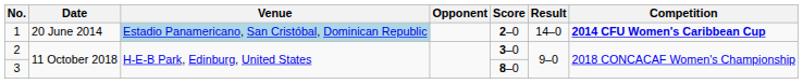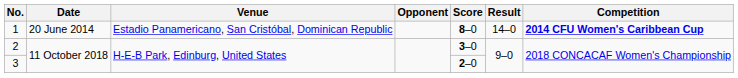1 | Venue: lightblue background -> no background
1 | Score: 2–0 -> 8–0
3 | Score: 8–0 -> 2–0
